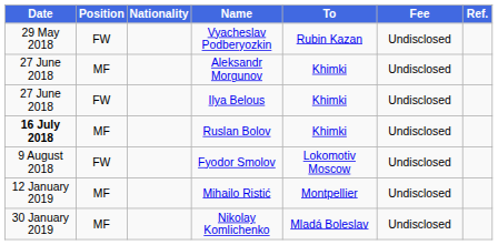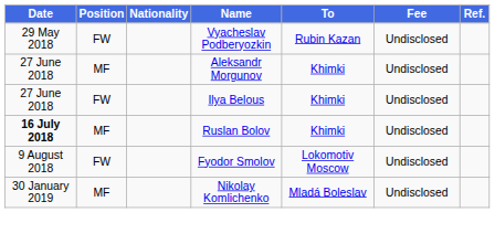- row: 12 January 2019 | MF | Mihailo Ristić | Montpellier | Undisclosed
